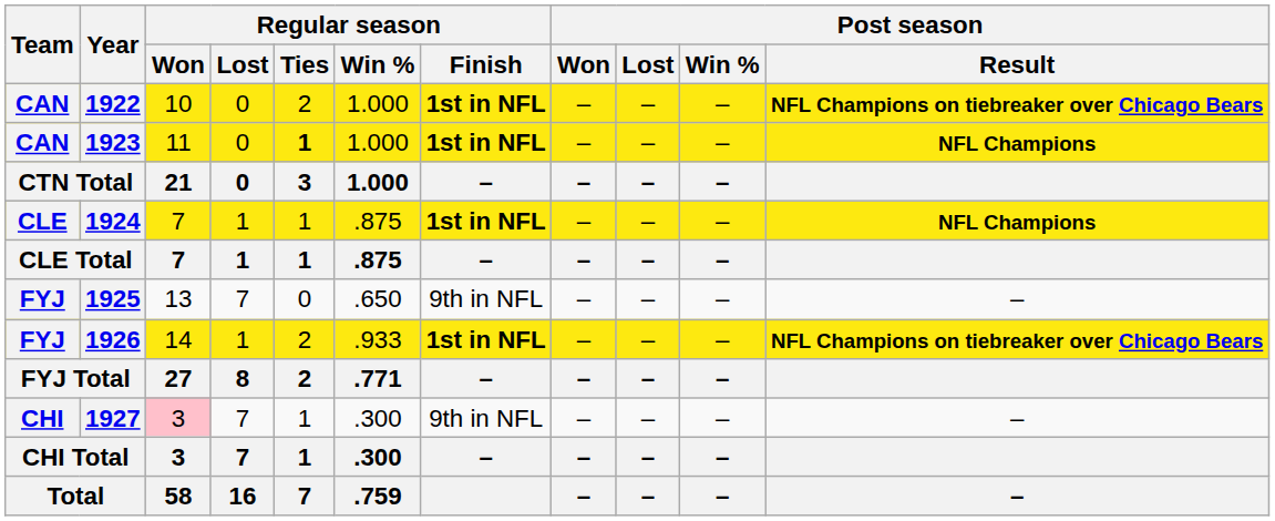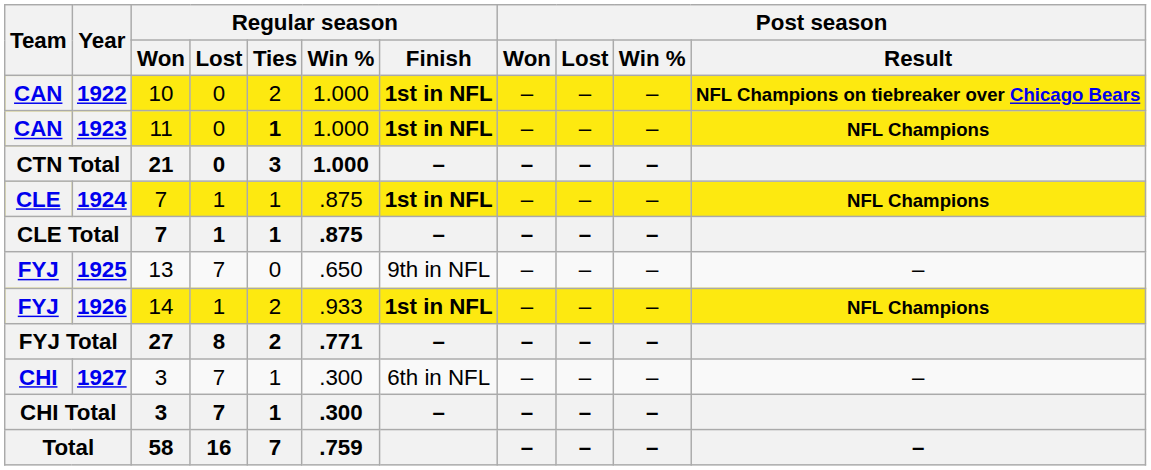1926 | Post season / Result: NFL Champions on tiebreaker over Chicago Bears -> NFL Champions
1927 | Regular season / Won: pink background -> no background
1927 | Regular season / Finish: 9th in NFL -> 6th in NFL
